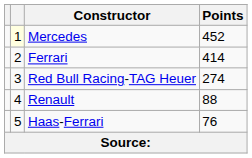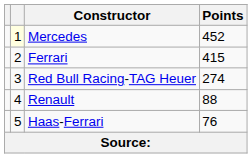Ferrari | Points: 414 -> 415
